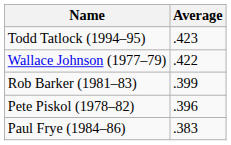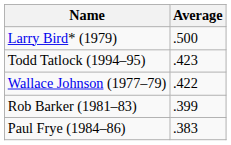+ row: Larry Bird* (1979) | .500
- row: Pete Piskol (1978–82) | .396
